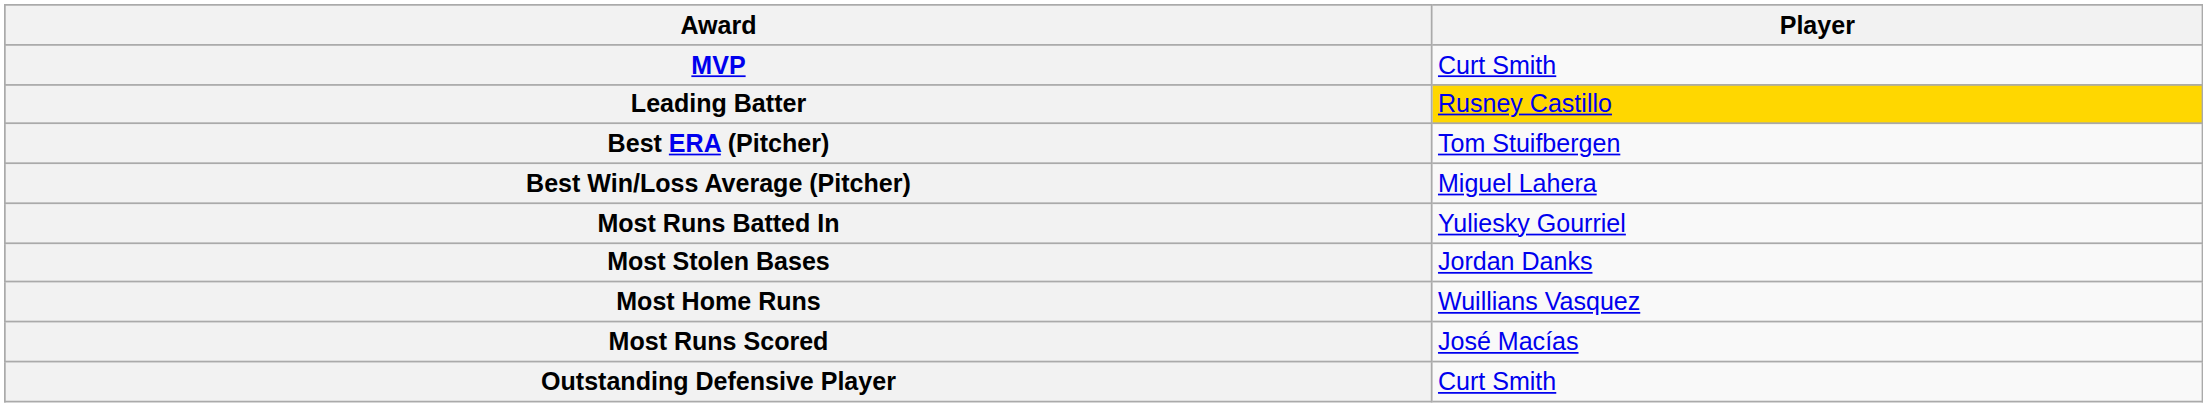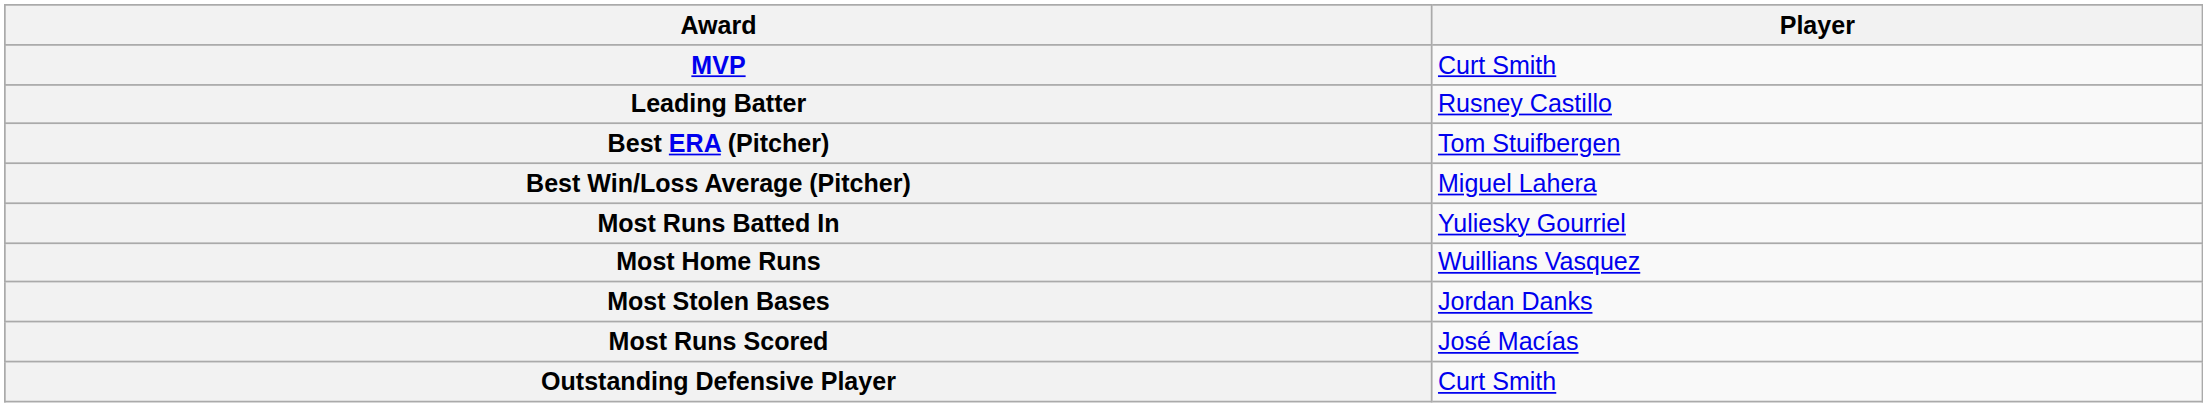Leading Batter | Player: gold background -> no background
rows swapped: Most Home Runs <-> Most Stolen Bases
